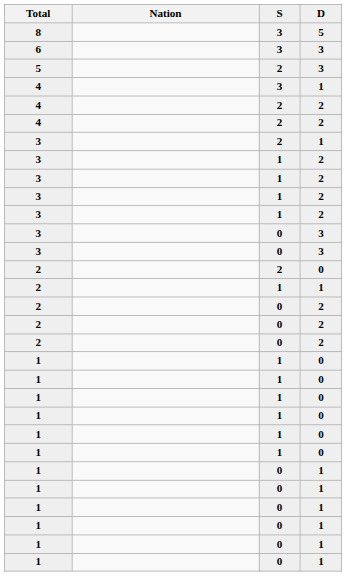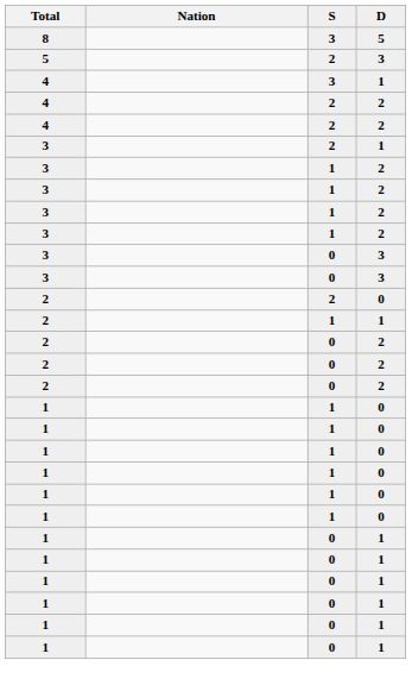- row: 6 | 3 | 3
